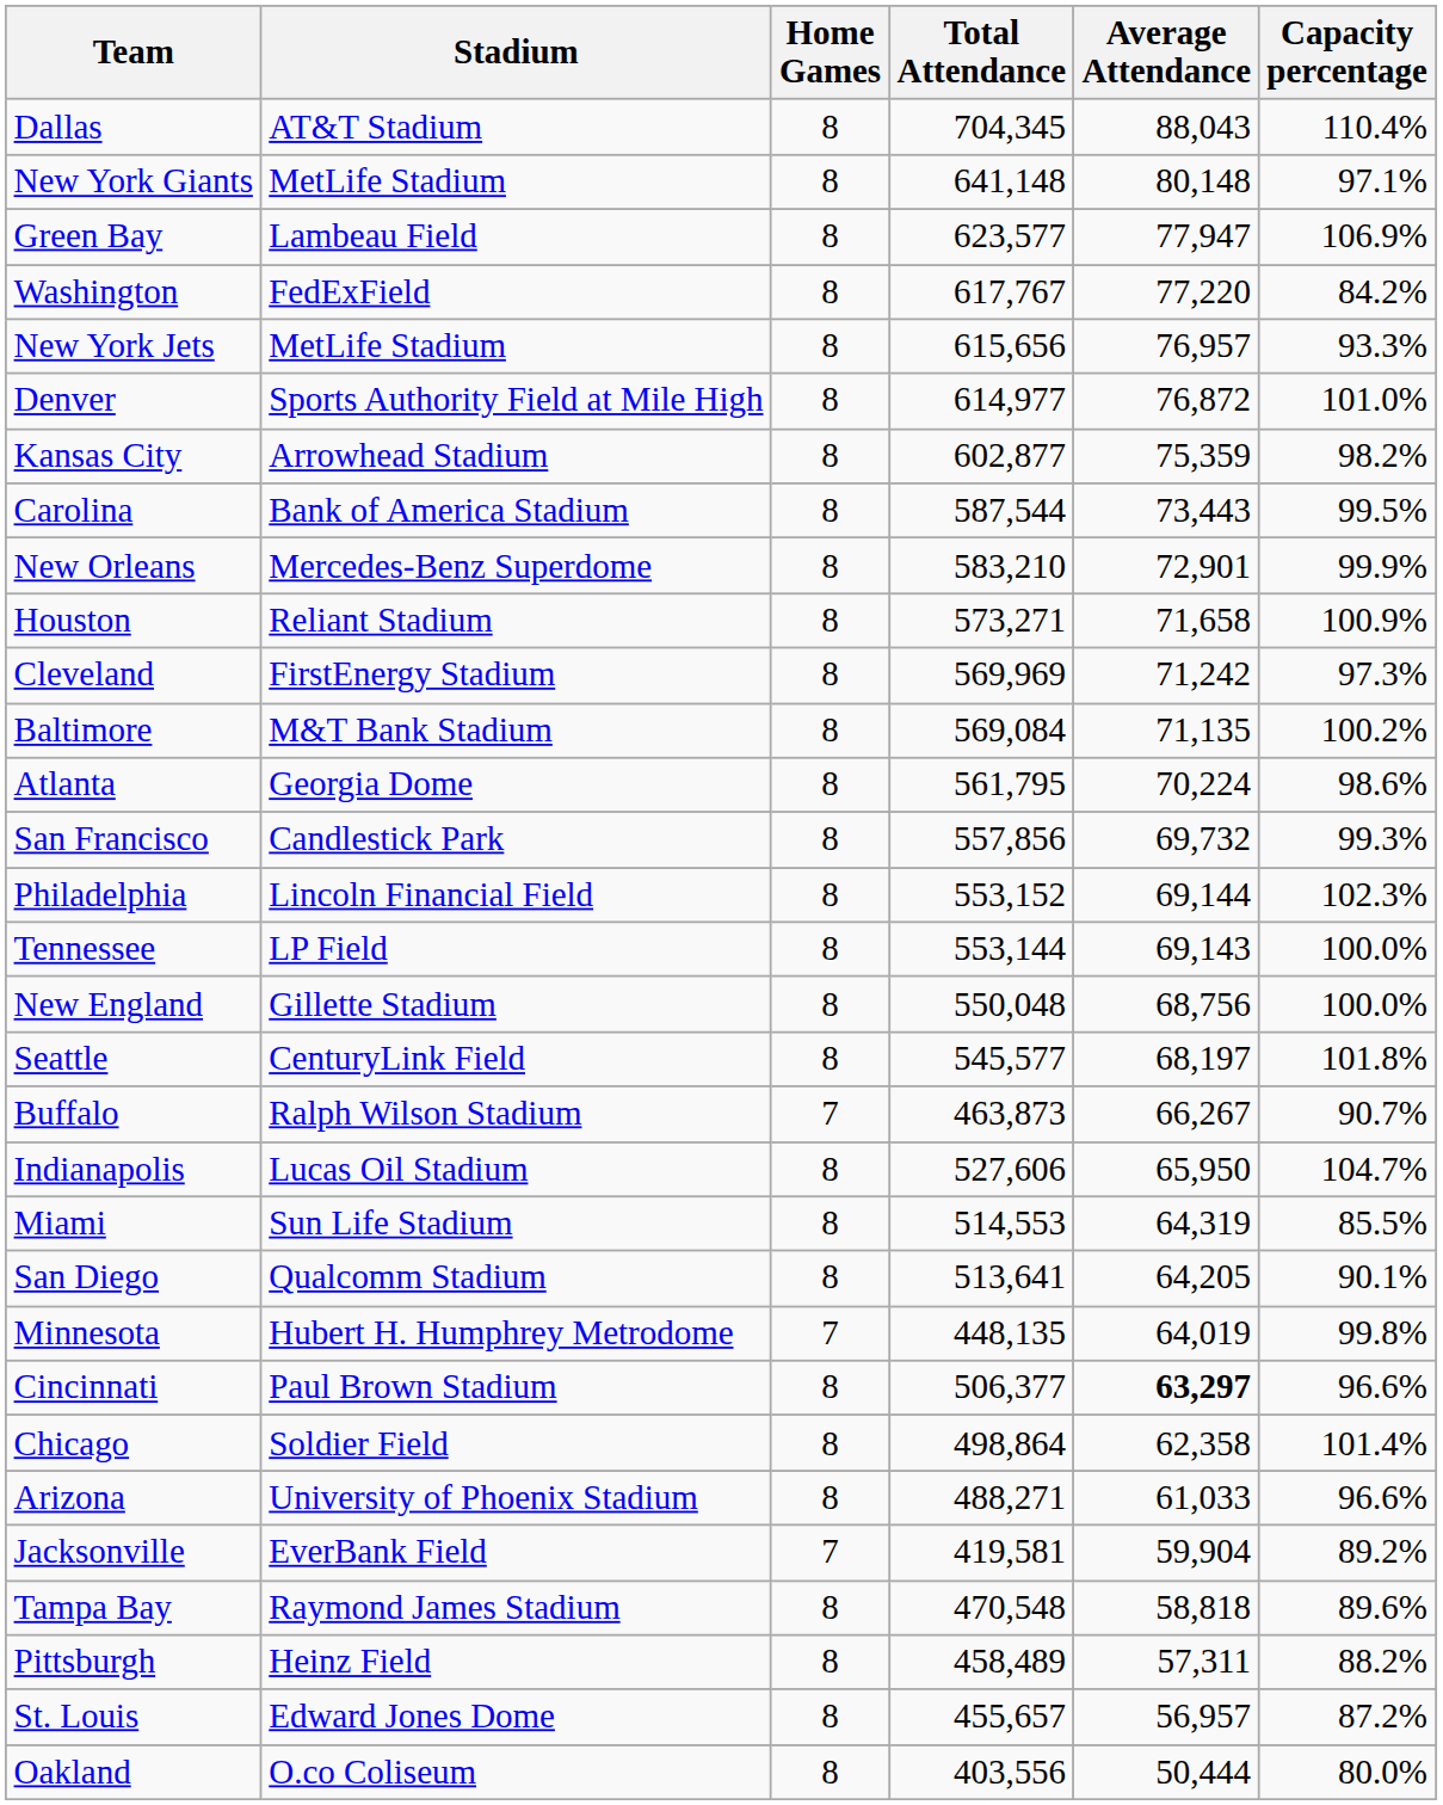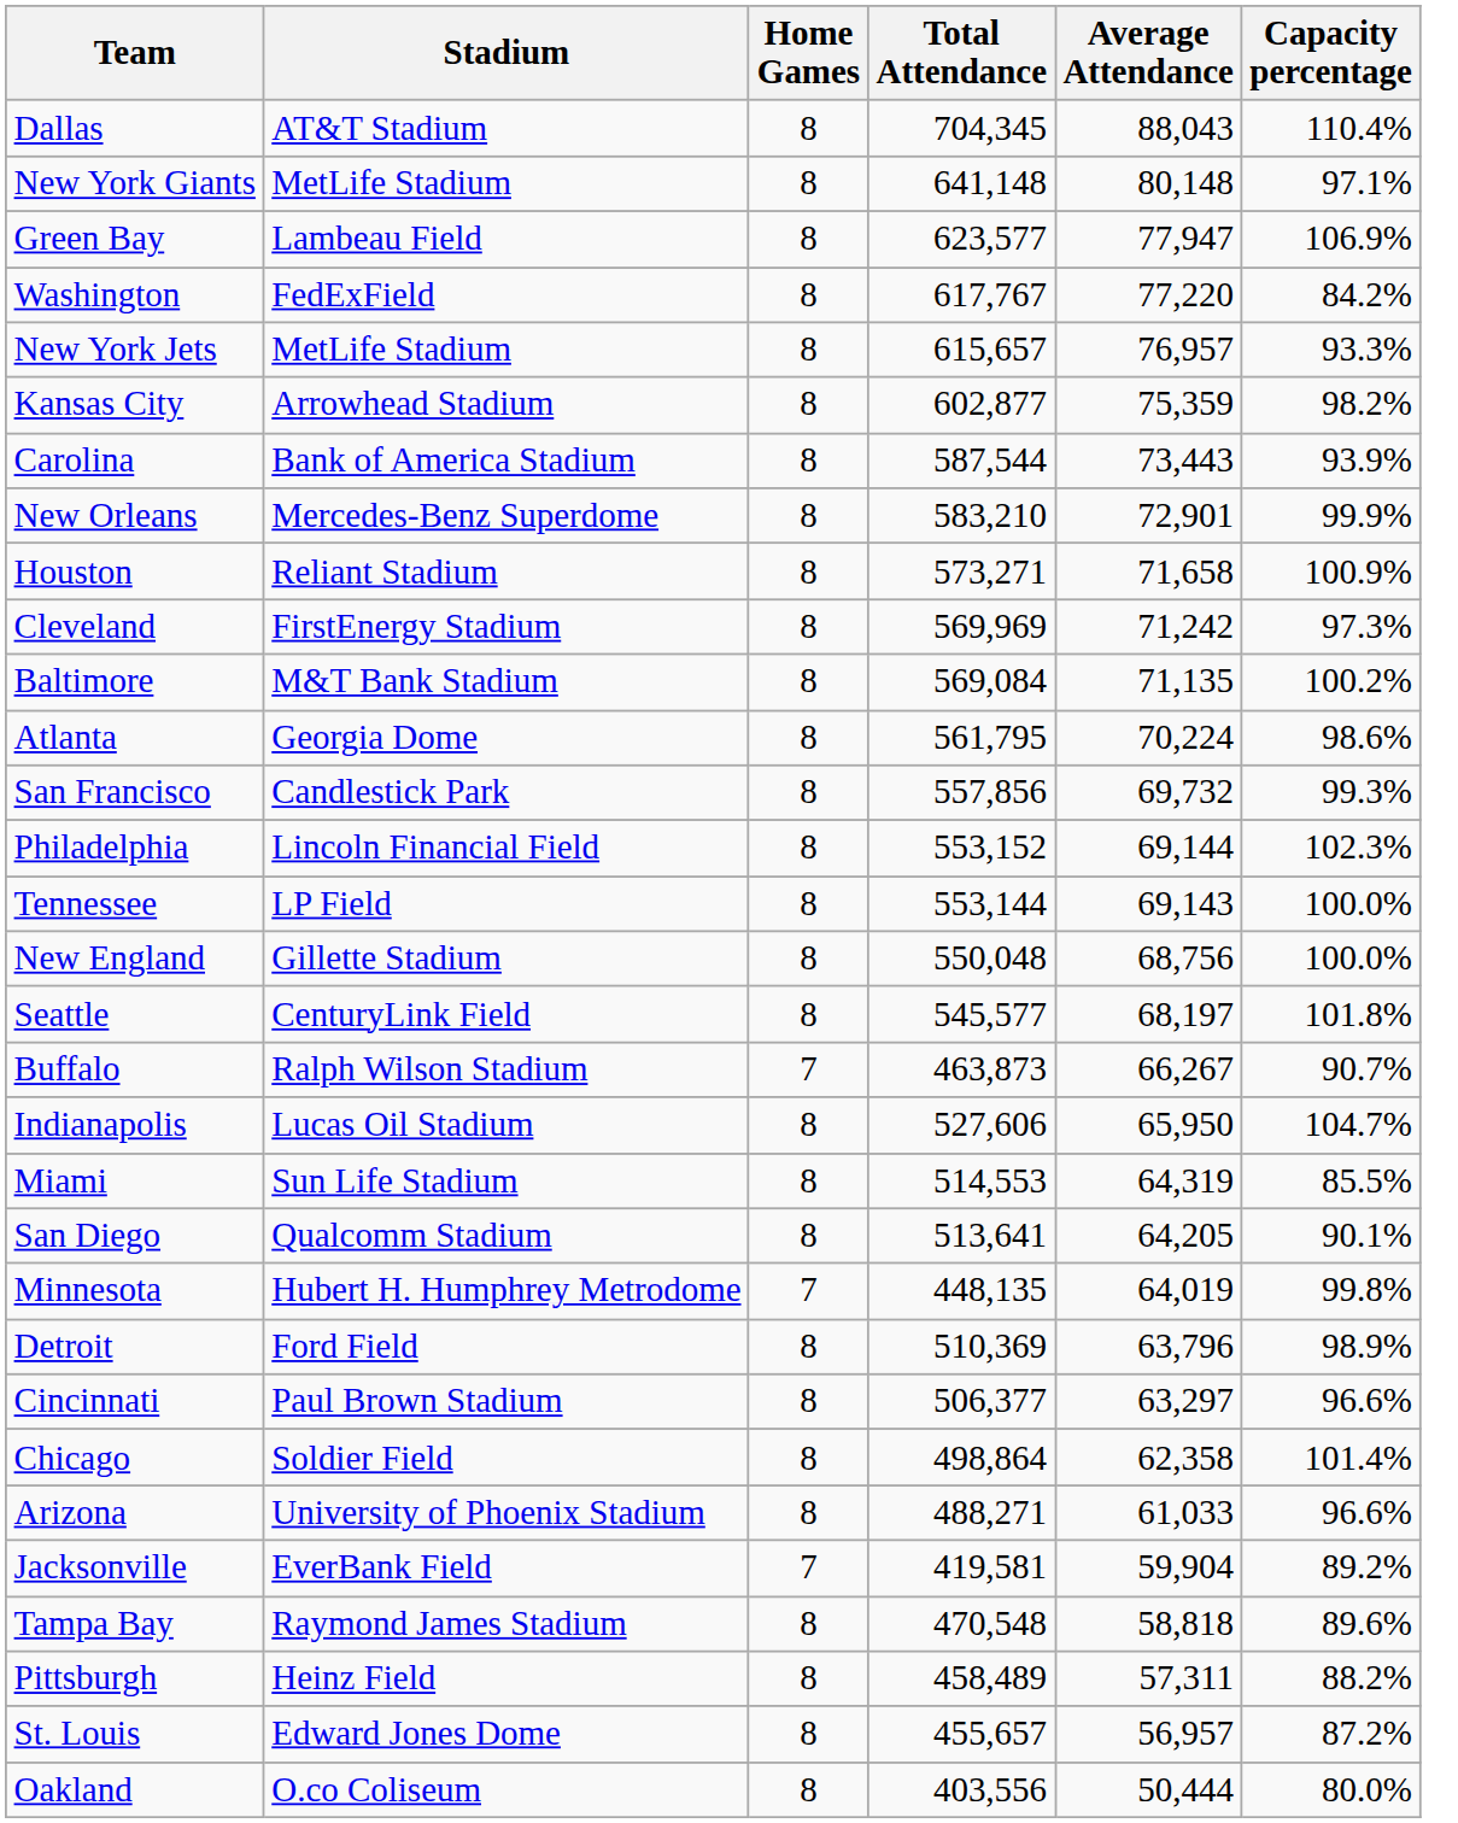New York Jets | Total Attendance: 615,656 -> 615,657
- row: Denver | Sports Authority Field at Mile High | 8 | 614,977 | 76,872 | 101.0%
Carolina | Capacity percentage: 99.5% -> 93.9%
+ row: Detroit | Ford Field | 8 | 510,369 | 63,796 | 98.9%
Cincinnati | Average Attendance: bold -> normal
